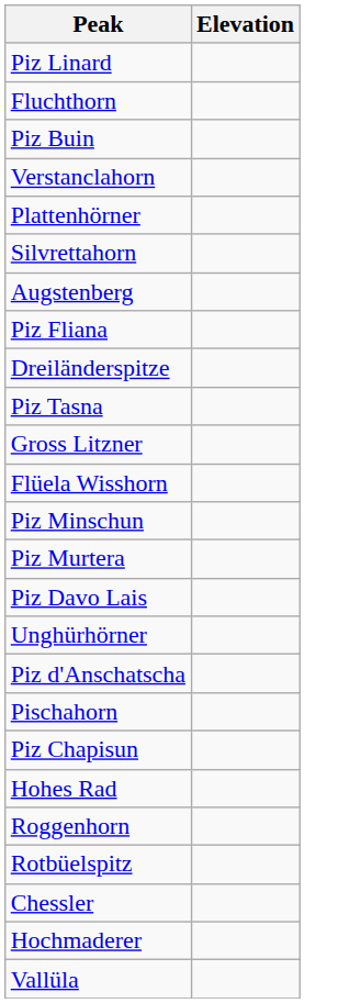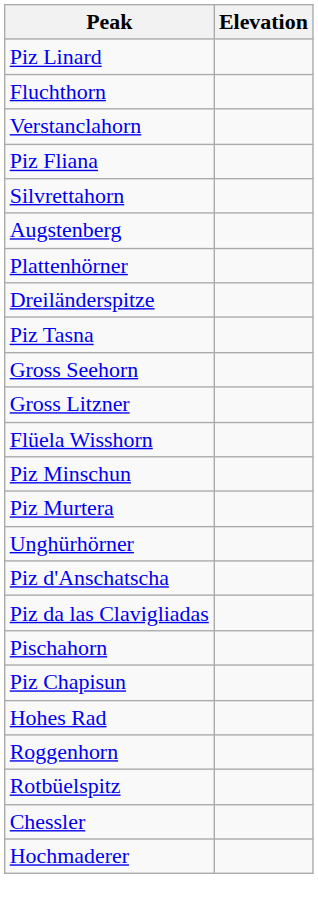- row: Piz Buin
rows swapped: Piz Fliana <-> Plattenhörner
+ row: Gross Seehorn
- row: Piz Davo Lais
+ row: Piz da las Clavigliadas
- row: Vallüla
